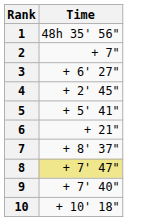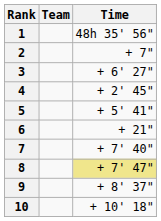+ column: Team
7 | Time: + 8' 37" -> + 7' 40"
9 | Time: + 7' 40" -> + 8' 37"
